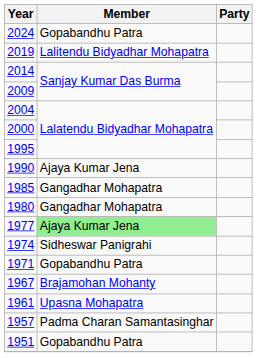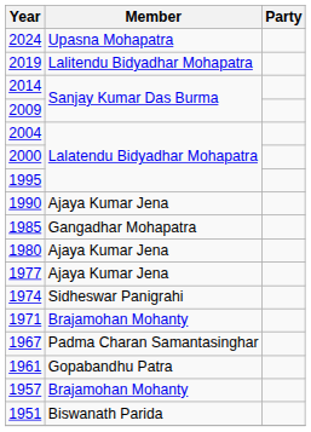2024 | Member: Gopabandhu Patra -> Upasna Mohapatra
1980 | Member: Gangadhar Mohapatra -> Ajaya Kumar Jena
1977 | Member: lightgreen background -> no background
1971 | Member: Gopabandhu Patra -> Brajamohan Mohanty
1967 | Member: Brajamohan Mohanty -> Padma Charan Samantasinghar
1961 | Member: Upasna Mohapatra -> Gopabandhu Patra
1957 | Member: Padma Charan Samantasinghar -> Brajamohan Mohanty
1951 | Member: Gopabandhu Patra -> Biswanath Parida
